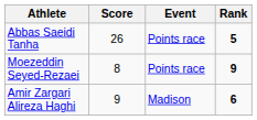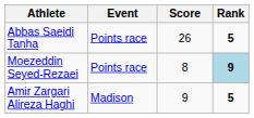columns swapped: Event <-> Score
Moezeddin Seyed-Rezaei | Rank: no background -> lightblue background
Amir Zargari Alireza Haghi | Rank: 6 -> 5
